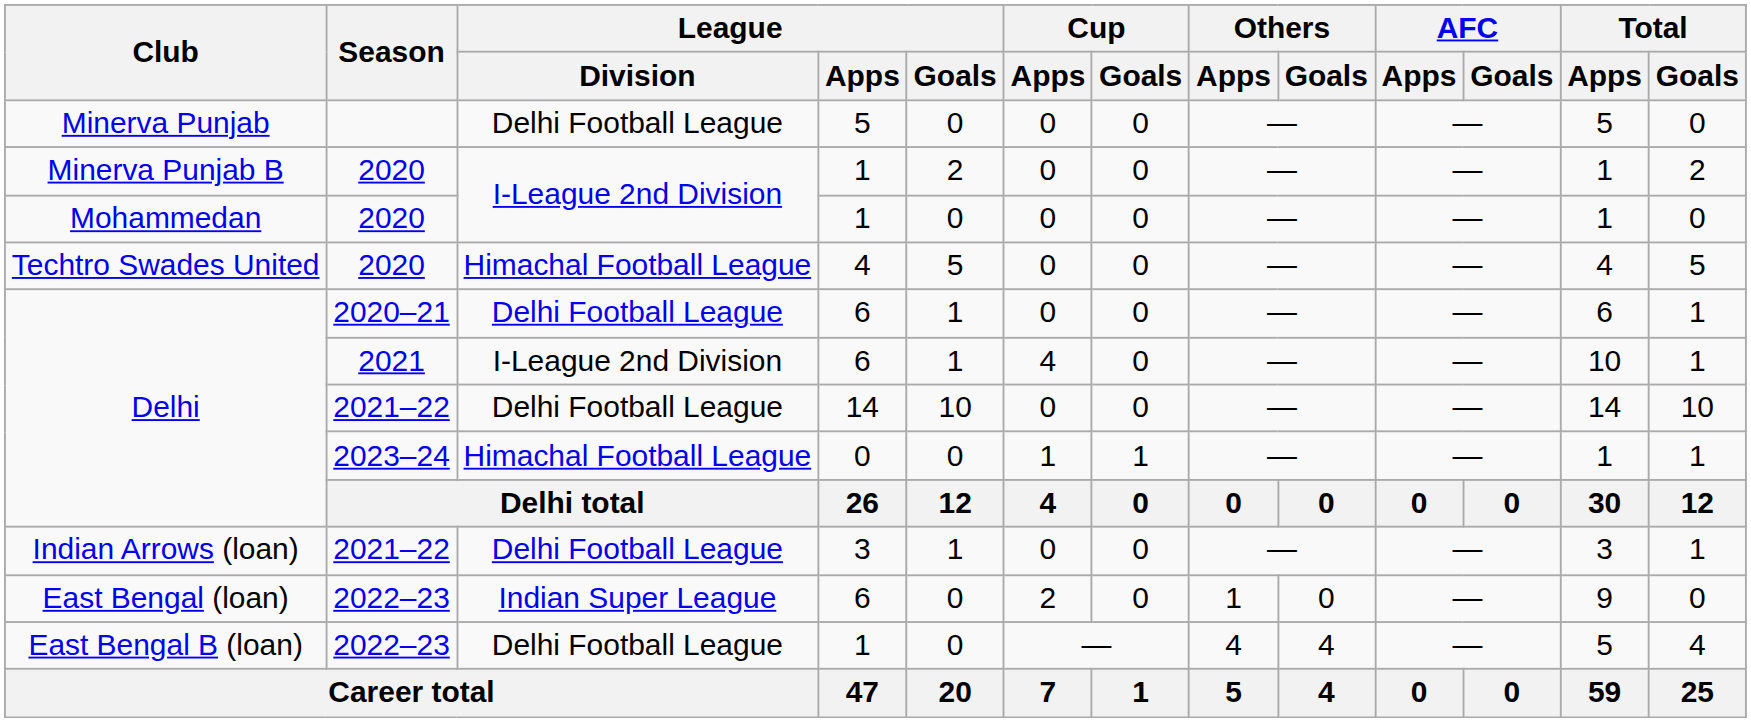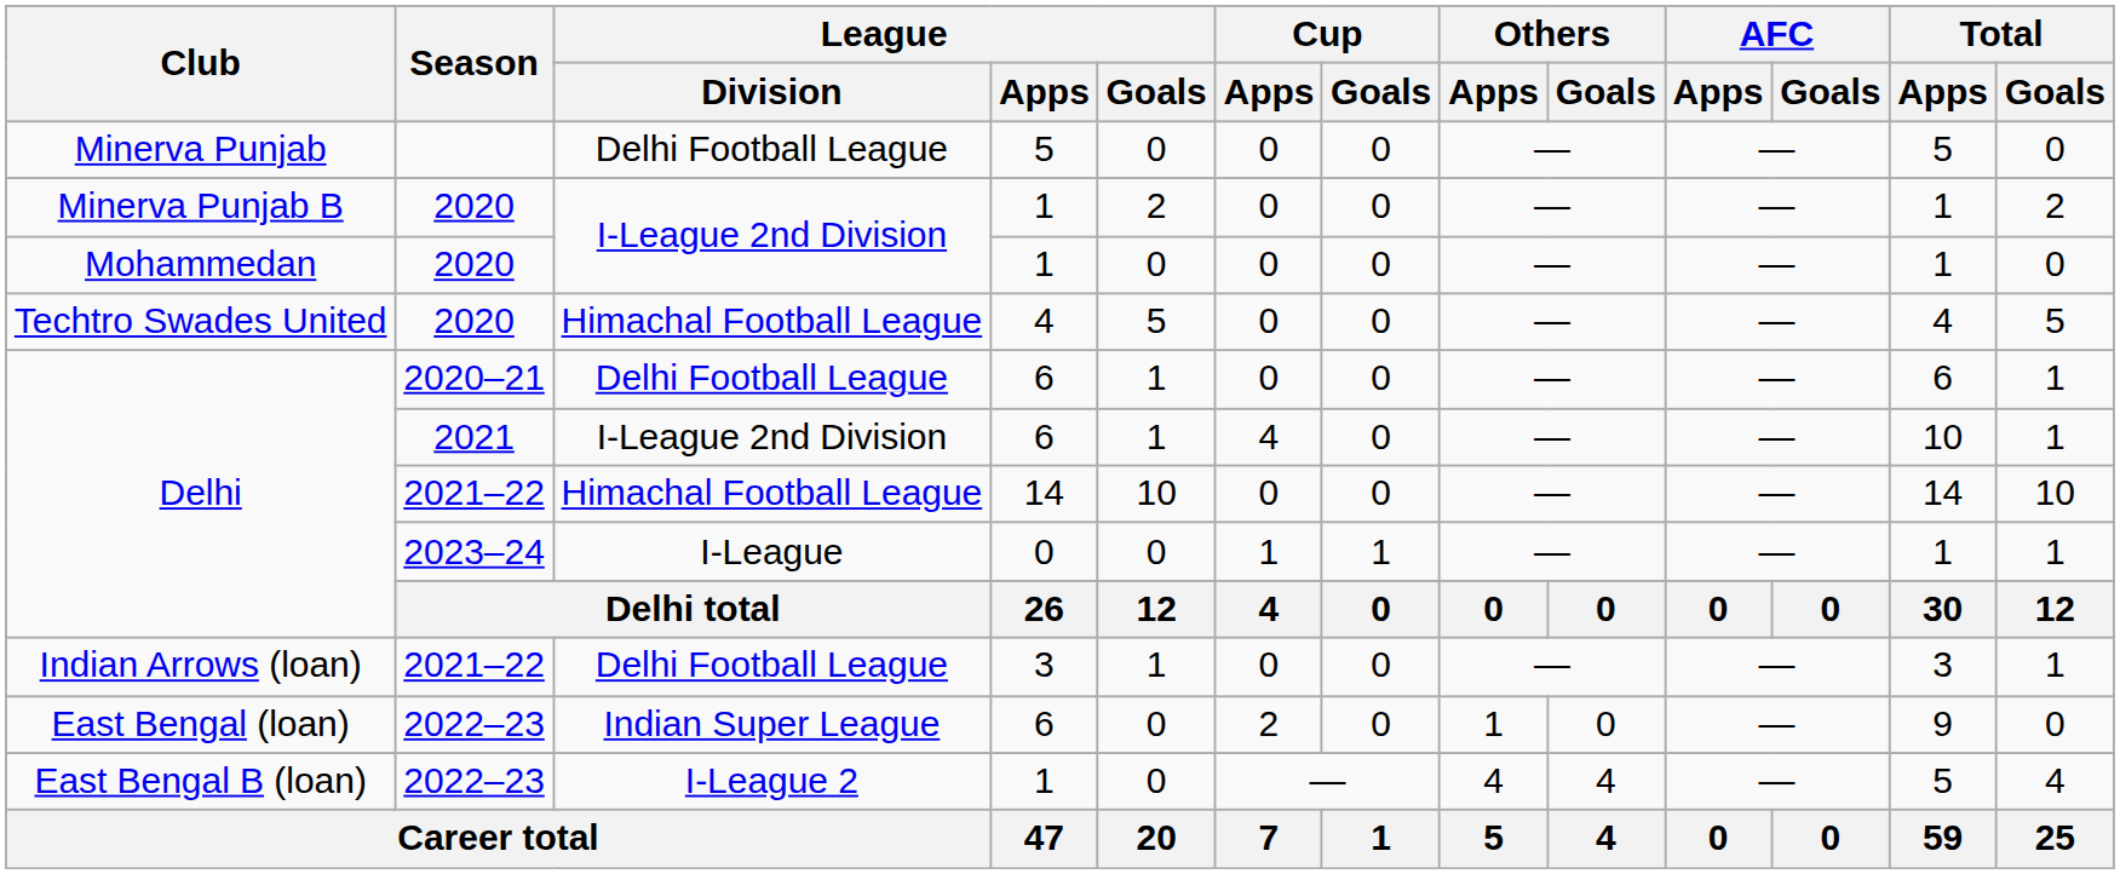Delhi / 2021–22 | League / Division: Delhi Football League -> Himachal Football League
Delhi / 2023–24 | League / Division: Himachal Football League -> I-League
East Bengal B (loan) | League / Division: Delhi Football League -> I-League 2
